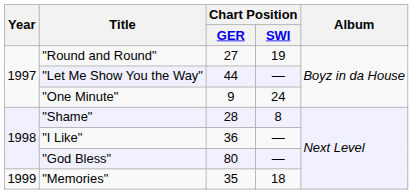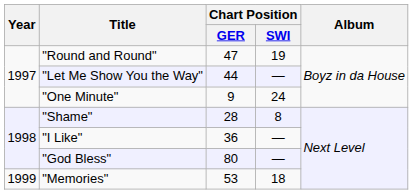"Round and Round" | Chart Position / GER: 27 -> 47
"Memories" | Chart Position / GER: 35 -> 53
